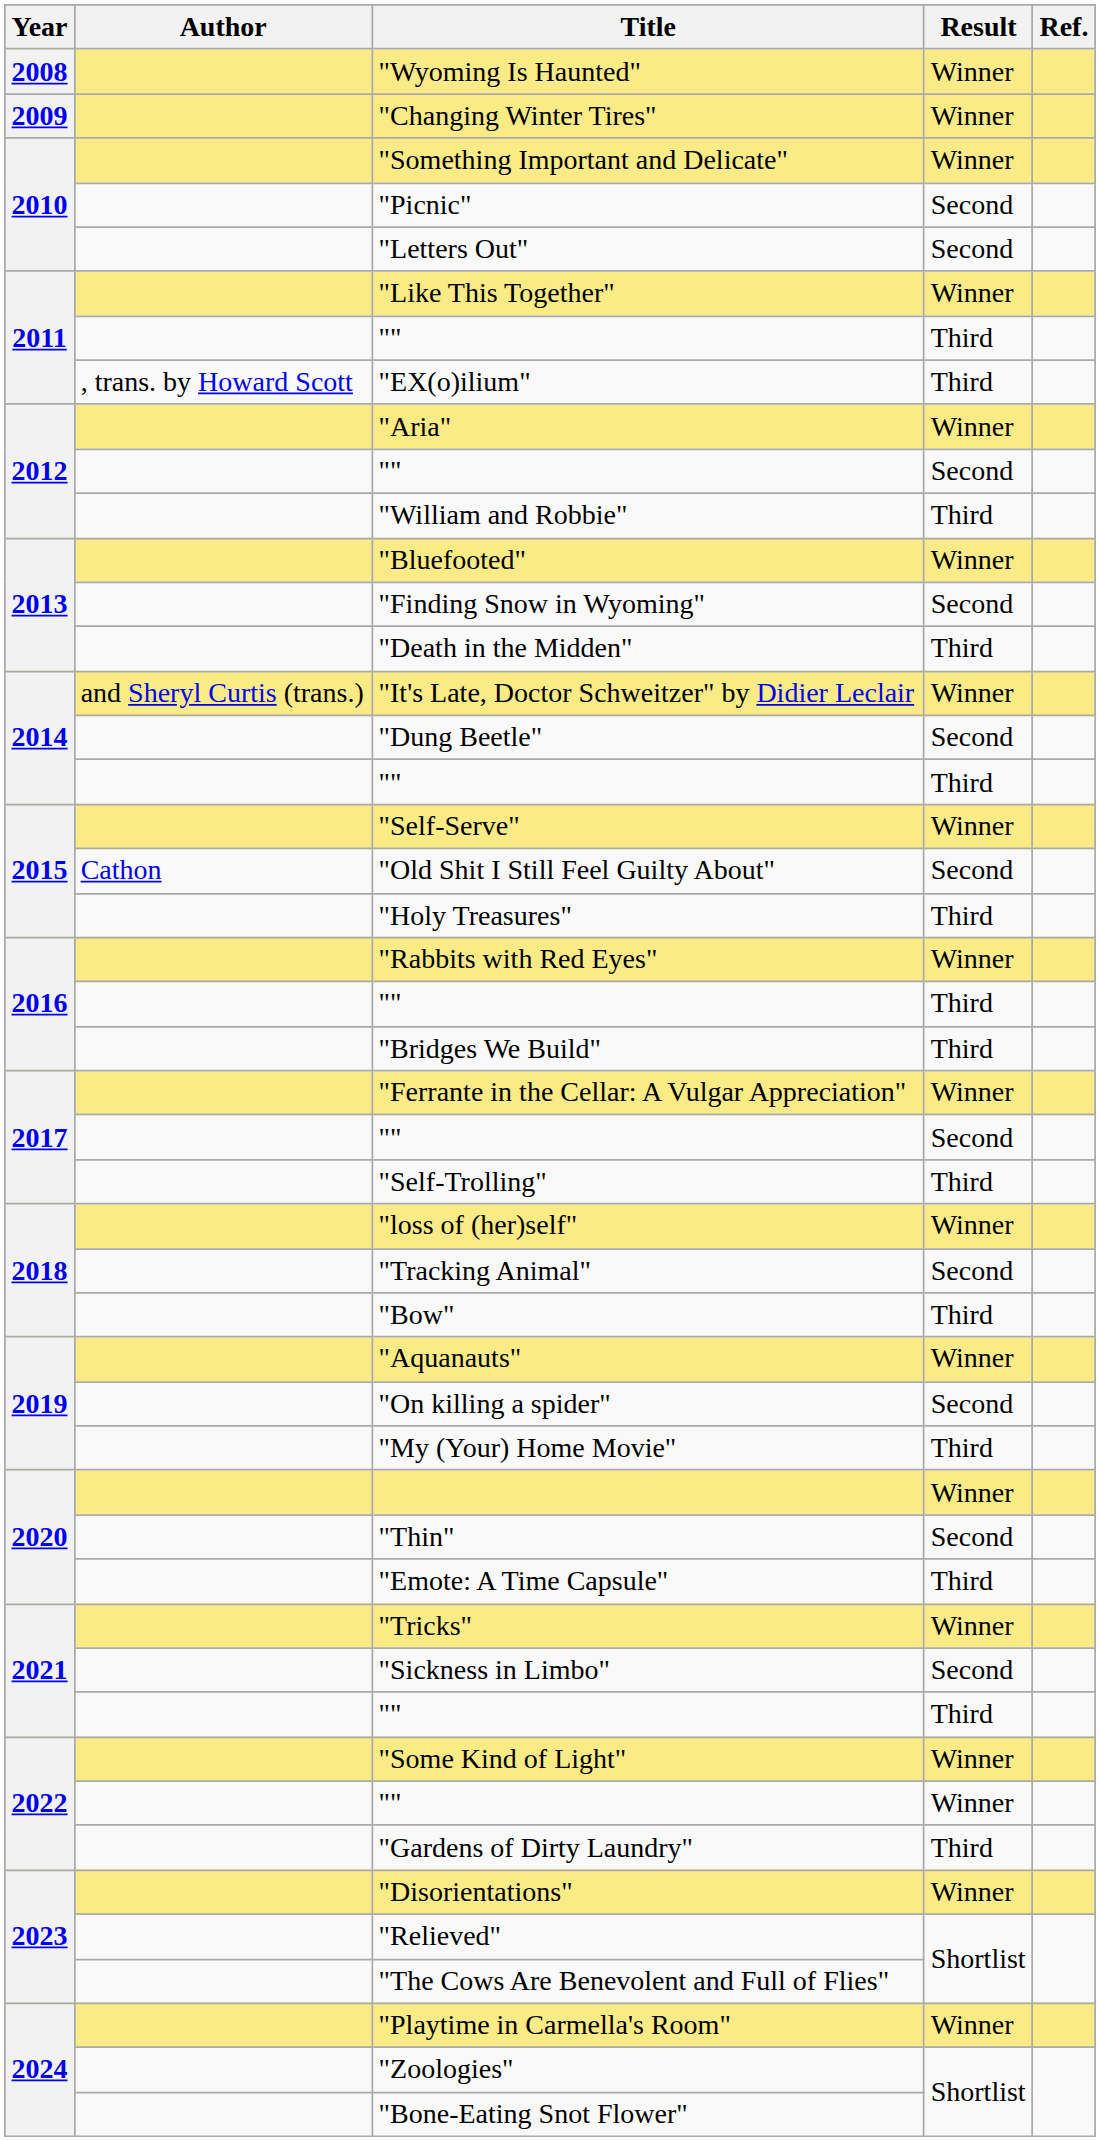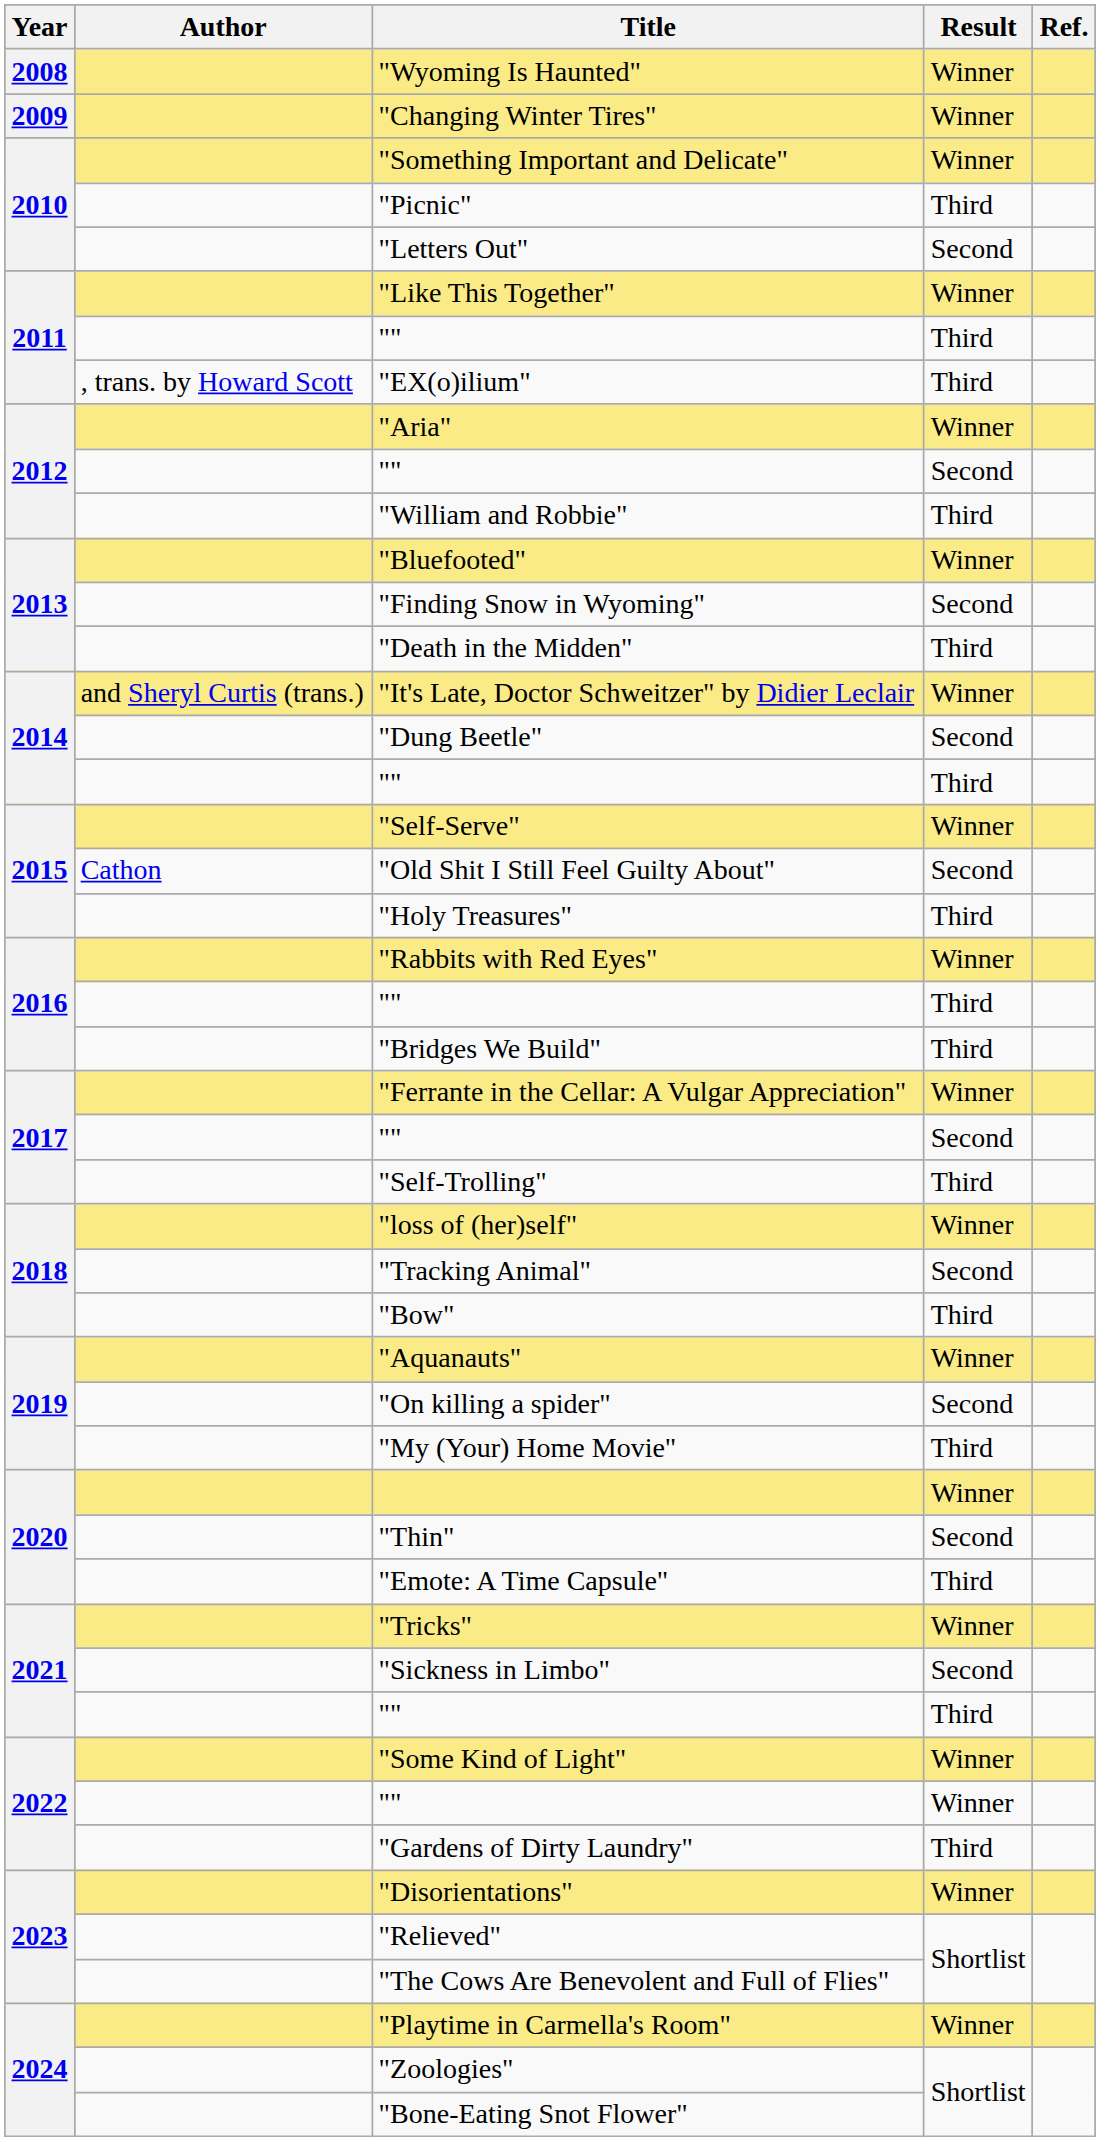"Picnic" | Result: Second -> Third
